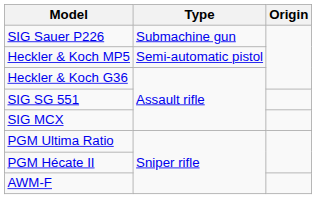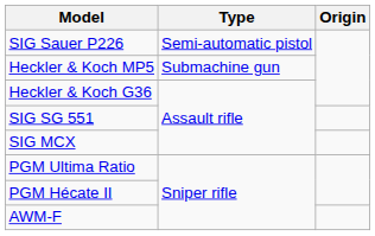SIG Sauer P226 | Type: Submachine gun -> Semi-automatic pistol
Heckler & Koch MP5 | Type: Semi-automatic pistol -> Submachine gun
